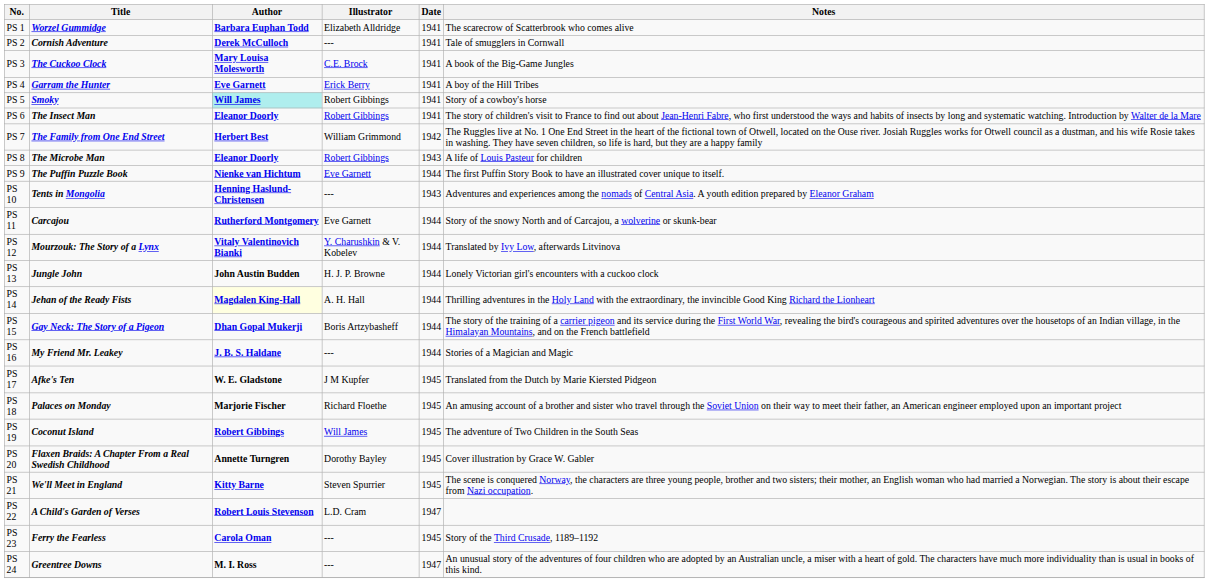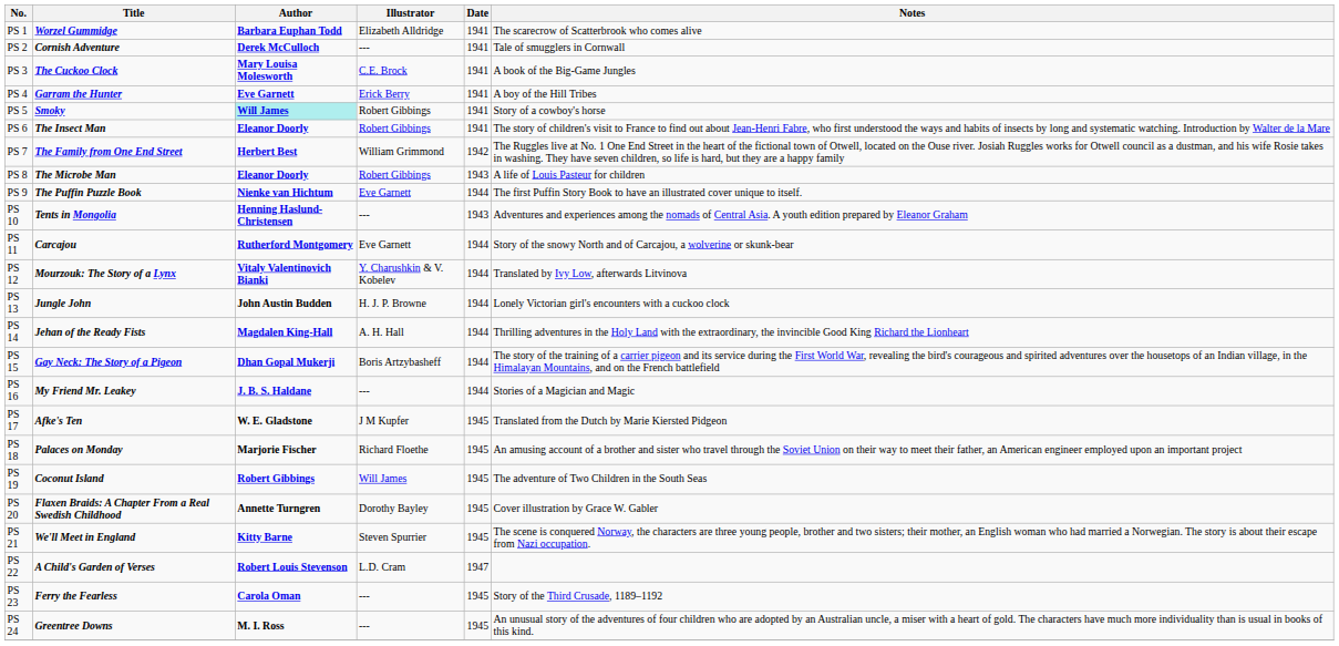PS 14 | Author: lightyellow background -> no background
PS 24 | Date: 1947 -> 1945
